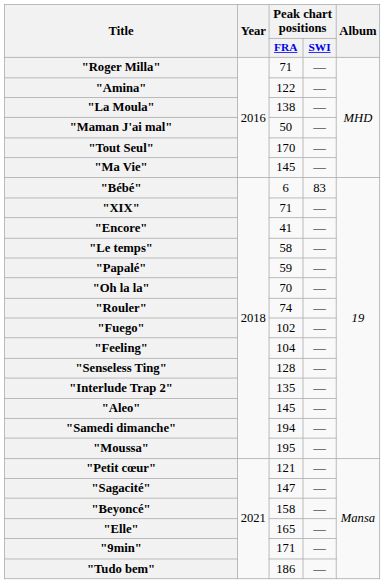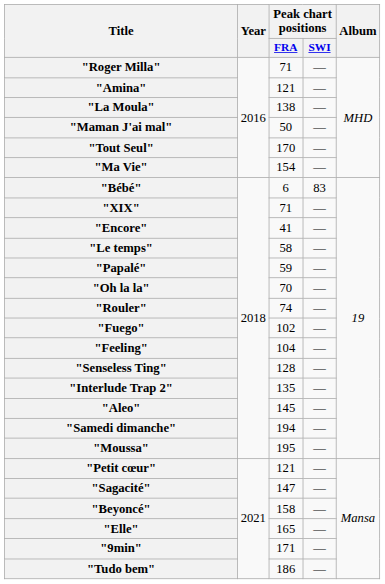"Amina" | Peak chart positions / FRA: 122 -> 121
"Ma Vie" | Peak chart positions / FRA: 145 -> 154
